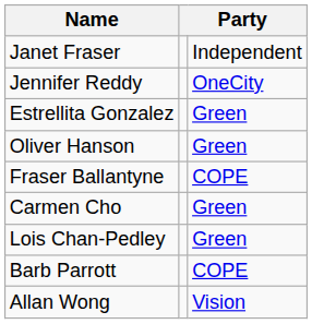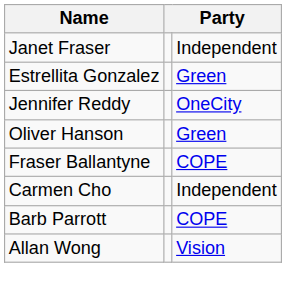rows swapped: Estrellita Gonzalez <-> Jennifer Reddy
Carmen Cho | column 3: Green -> Independent
- row: Lois Chan-Pedley | Green
